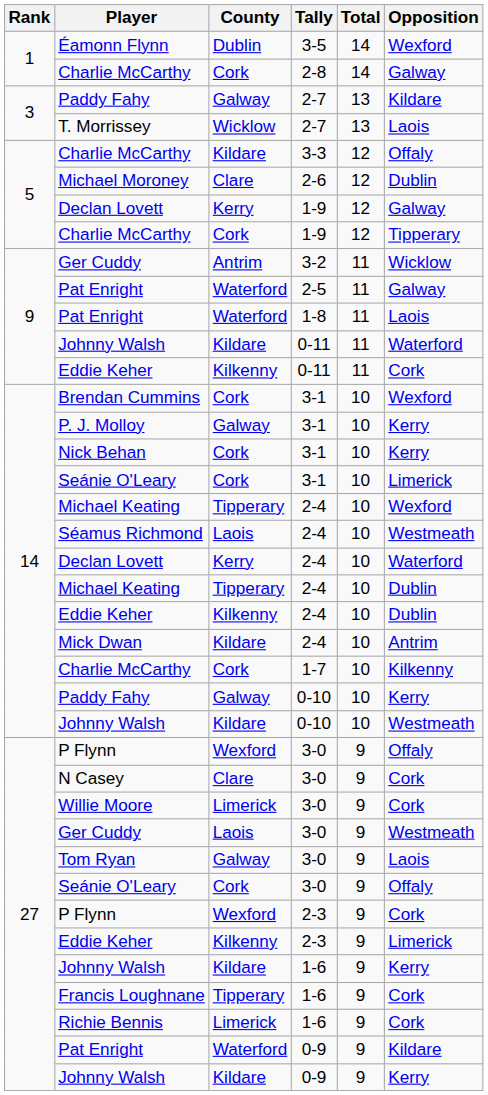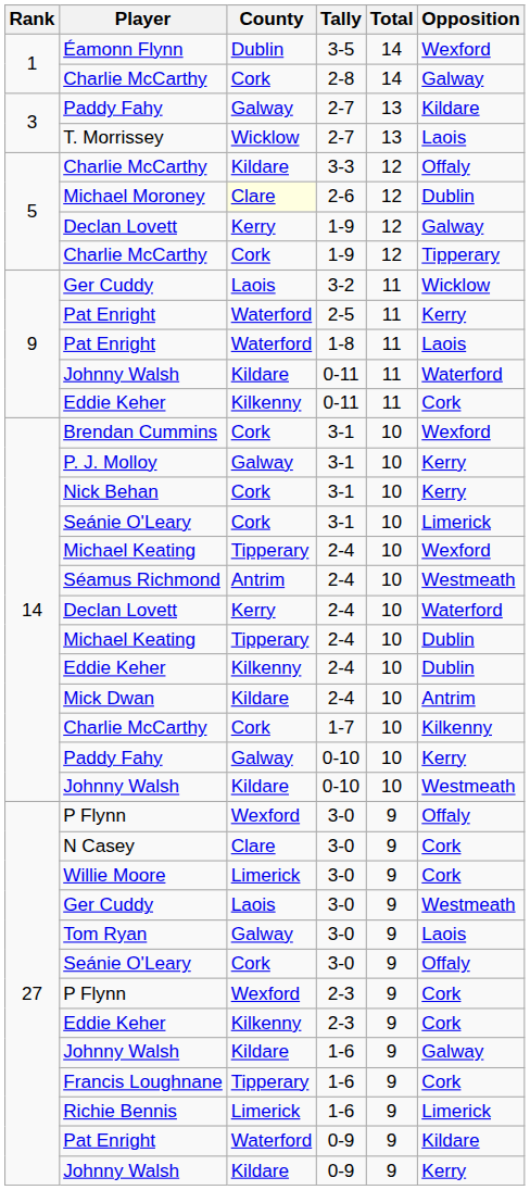Michael Moroney | County: no background -> lightyellow background
Ger Cuddy / 3-2 | County: Antrim -> Laois
Pat Enright / 2-5 | Opposition: Galway -> Kerry
Séamus Richmond | County: Laois -> Antrim
Eddie Keher / 2-3 | Opposition: Limerick -> Cork
Johnny Walsh / 1-6 | Opposition: Kerry -> Galway
Richie Bennis | Opposition: Cork -> Limerick
